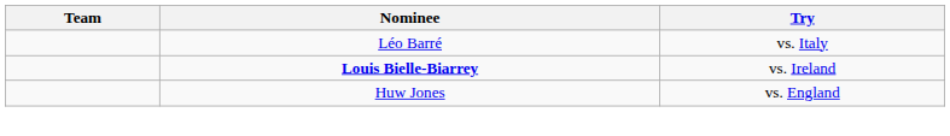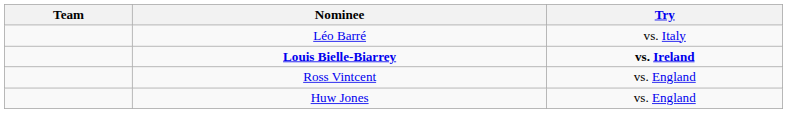Louis Bielle-Biarrey | Try: normal -> bold
+ row: Ross Vintcent | vs. England
